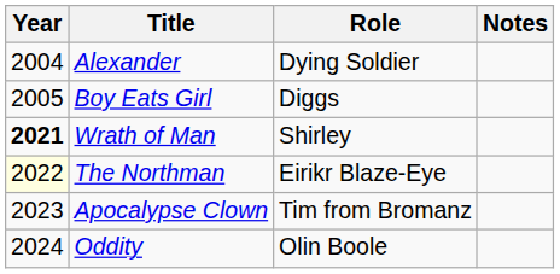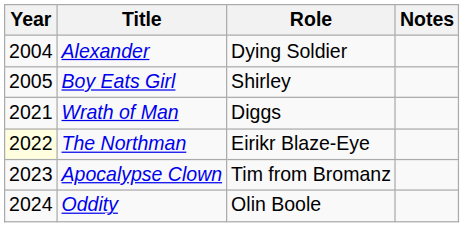Boy Eats Girl | Role: Diggs -> Shirley
Wrath of Man | Year: bold -> normal
Wrath of Man | Role: Shirley -> Diggs
